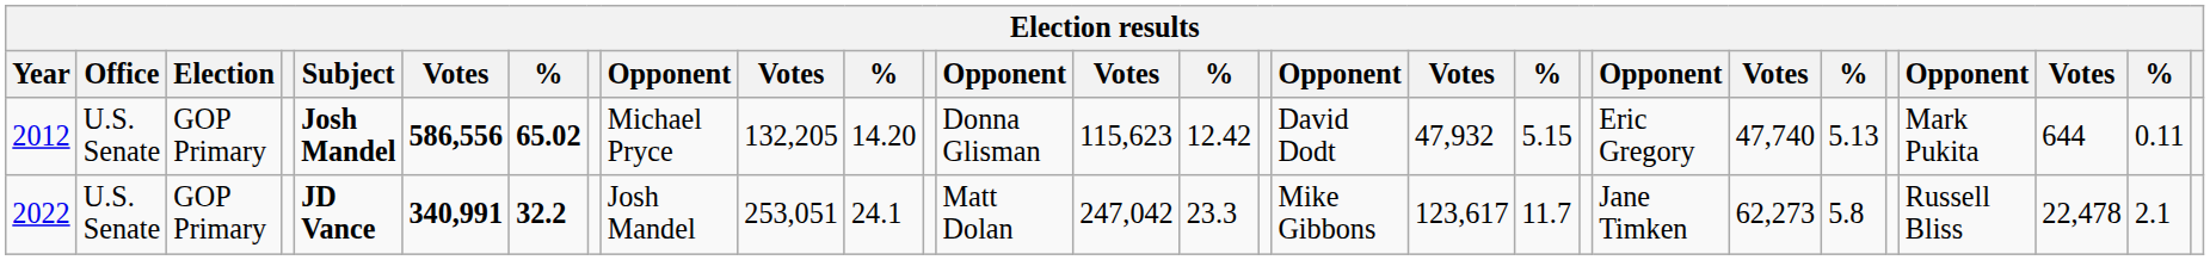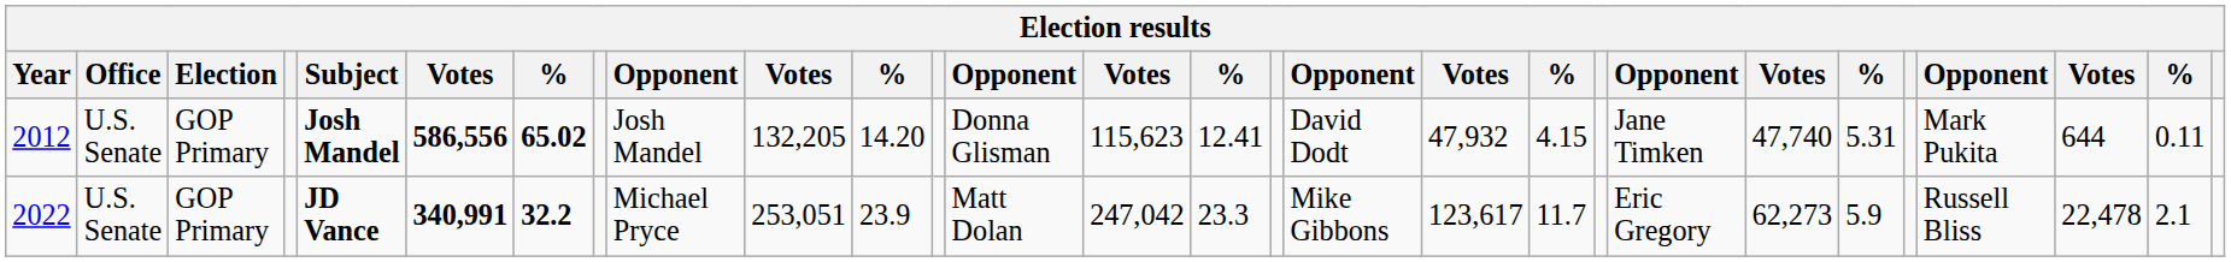2012 | column 9: Michael Pryce -> Josh Mandel
2012 | column 15: 12.42 -> 12.41
2012 | column 19: 5.15 -> 4.15
2012 | column 21: Eric Gregory -> Jane Timken
2012 | column 23: 5.13 -> 5.31
2022 | column 9: Josh Mandel -> Michael Pryce
2022 | column 11: 24.1 -> 23.9
2022 | column 21: Jane Timken -> Eric Gregory
2022 | column 23: 5.8 -> 5.9
